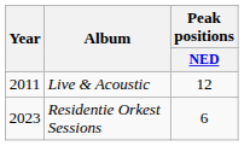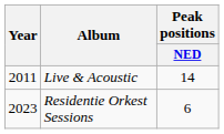Live & Acoustic | Peak positions / NED: 12 -> 14
